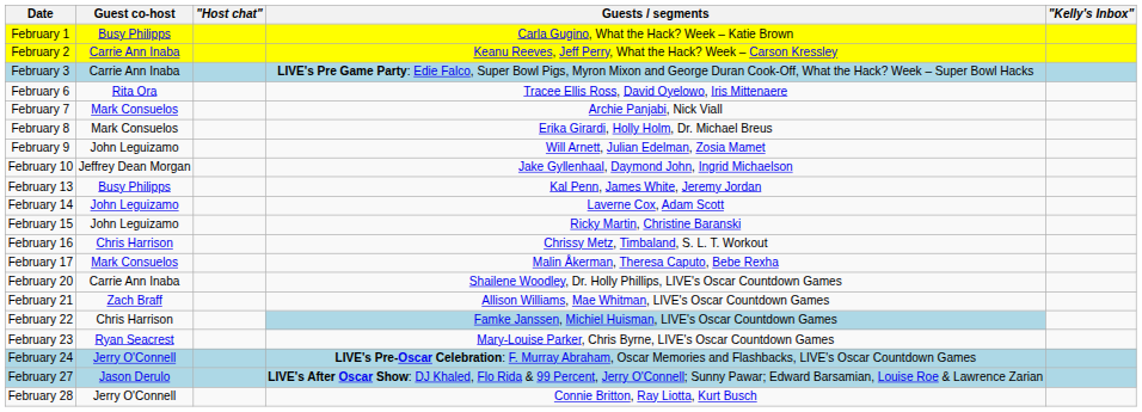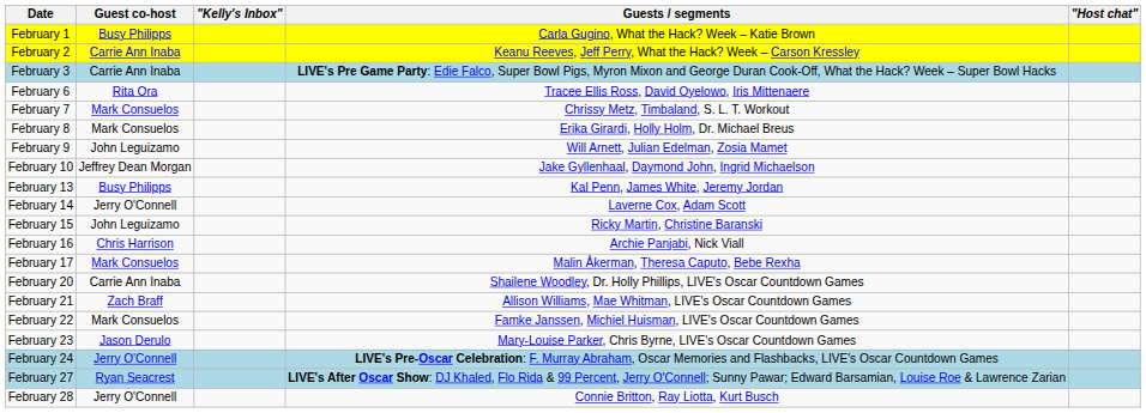columns swapped: "Host chat" <-> "Kelly's Inbox"
February 7 | Guests / segments: Archie Panjabi, Nick Viall -> Chrissy Metz, Timbaland, S. L. T. Workout
February 14 | Guest co-host: John Leguizamo -> Jerry O'Connell
February 16 | Guests / segments: Chrissy Metz, Timbaland, S. L. T. Workout -> Archie Panjabi, Nick Viall
February 22 | Guest co-host: Chris Harrison -> Mark Consuelos
February 22 | Guests / segments: lightblue background -> no background
February 23 | Guest co-host: Ryan Seacrest -> Jason Derulo
February 27 | Guest co-host: Jason Derulo -> Ryan Seacrest
